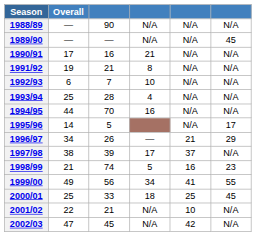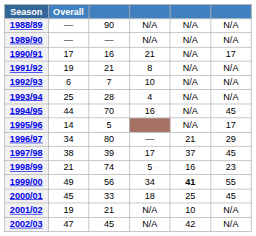1989/90 | column 6: 45 -> N/A
1990/91 | column 6: N/A -> 17
1994/95 | column 6: N/A -> 45
1996/97 | column 3: 26 -> 80
1997/98 | column 6: N/A -> 45
1999/00 | column 5: normal -> bold
2000/01 | Overall: 25 -> 45
2001/02 | Overall: 22 -> 19
